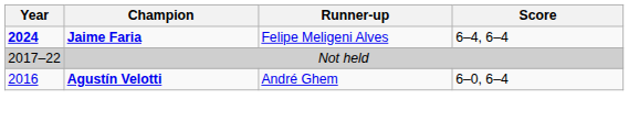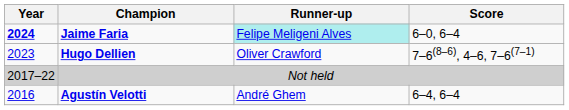Jaime Faria | Runner-up: no background -> paleturquoise background
Jaime Faria | Score: 6–4, 6–4 -> 6–0, 6–4
+ row: 2023 | Hugo Dellien | Oliver Crawford | 7–6(8–6), 4–6, 7–6(7–1)
Agustín Velotti | Score: 6–0, 6–4 -> 6–4, 6–4
